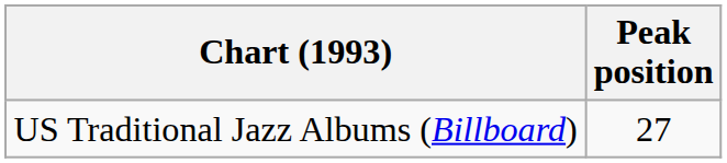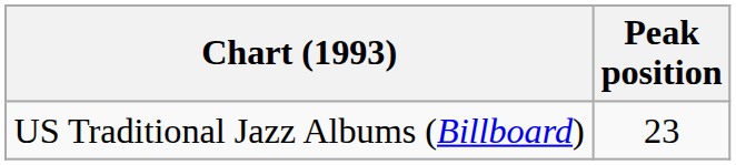US Traditional Jazz Albums (Billboard) | Peak position: 27 -> 23
